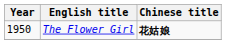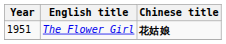The Flower Girl | Year: 1950 -> 1951
